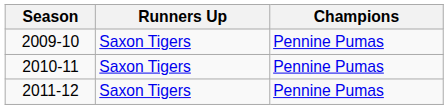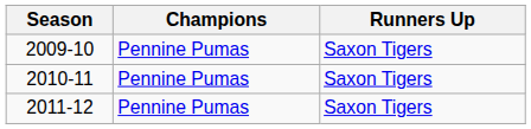columns swapped: Champions <-> Runners Up
